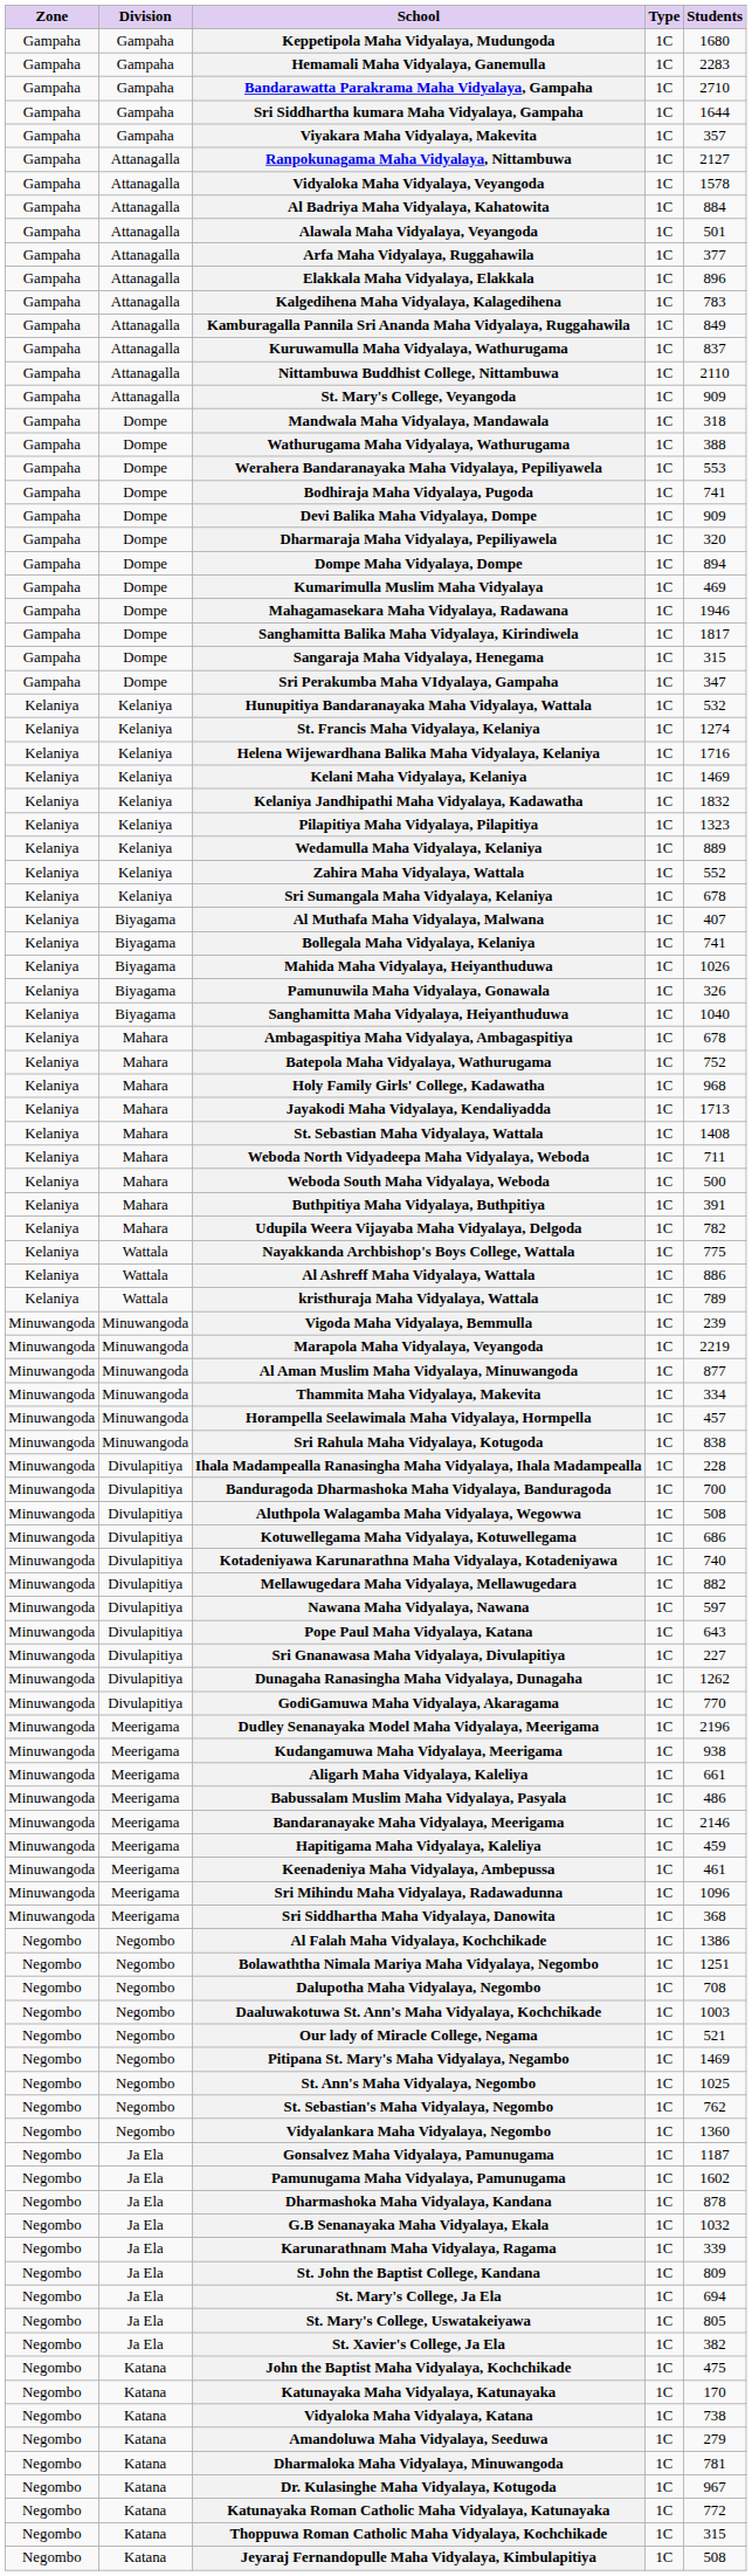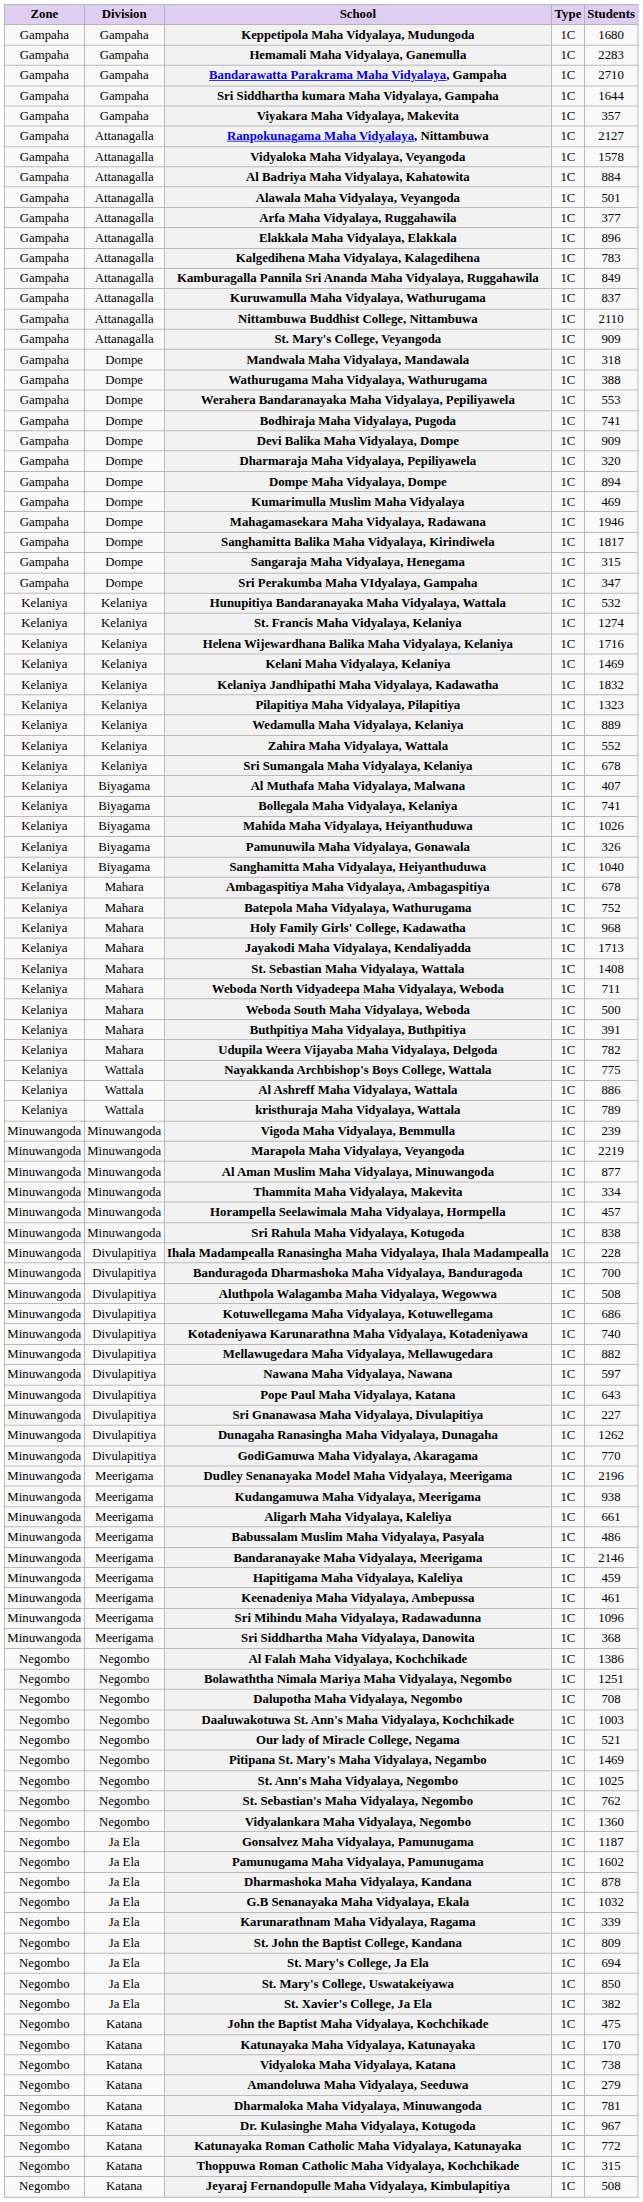St. Mary's College, Uswatakeiyawa | Students: 805 -> 850
